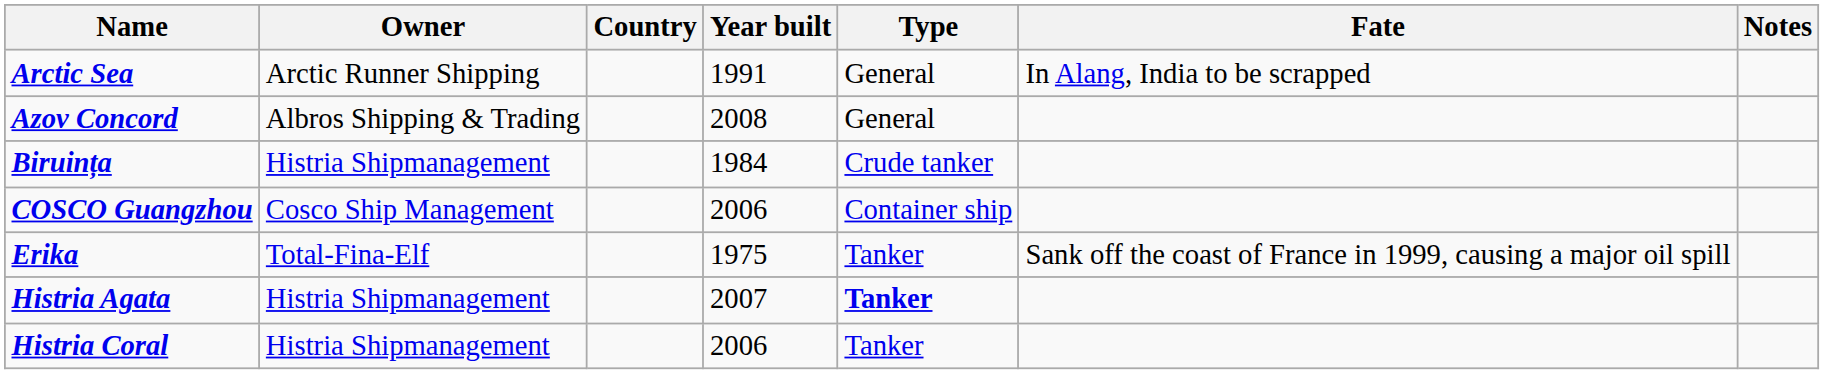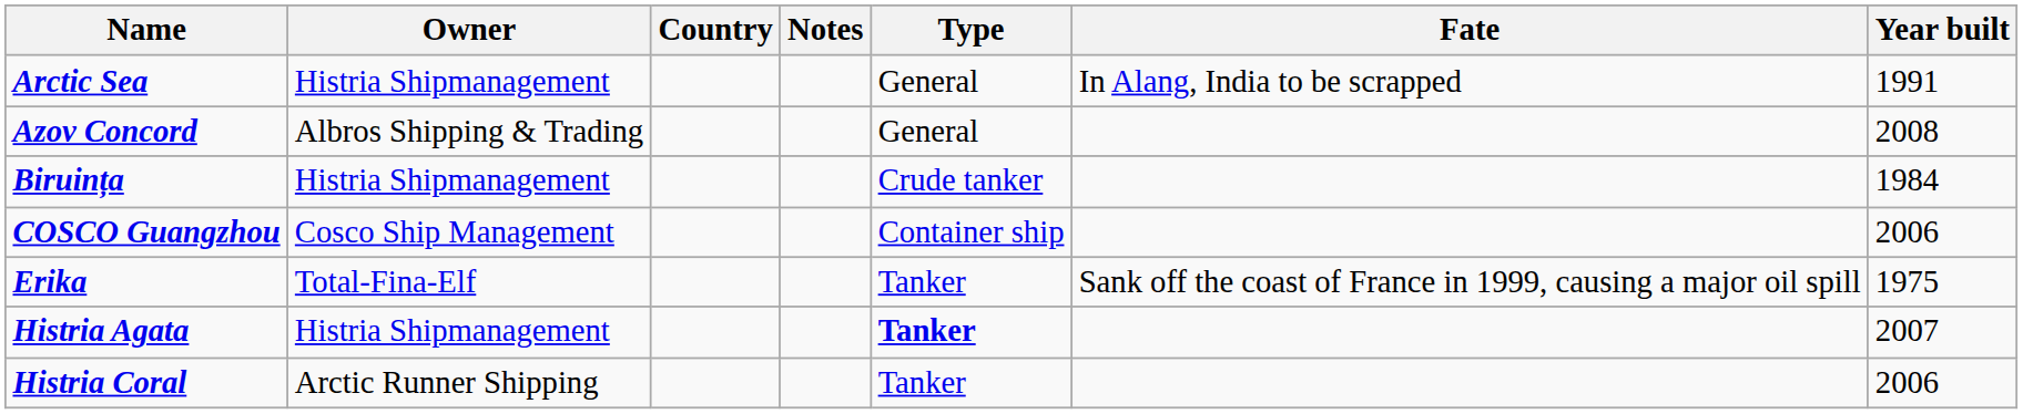columns swapped: Year built <-> Notes
Arctic Sea | Owner: Arctic Runner Shipping -> Histria Shipmanagement
Histria Coral | Owner: Histria Shipmanagement -> Arctic Runner Shipping
